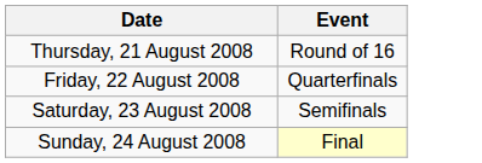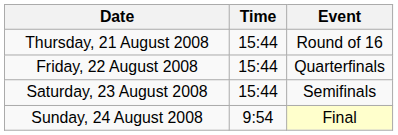+ column: Time | 15:44 | 15:44 | 15:44 | 9:54
